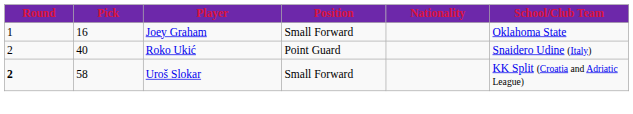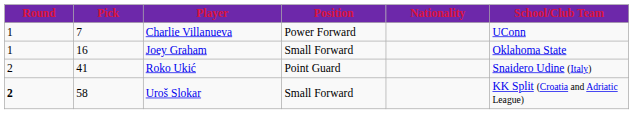+ row: 1 | 7 | Charlie Villanueva | Power Forward | UConn
Roko Ukić | Pick: 40 -> 41
